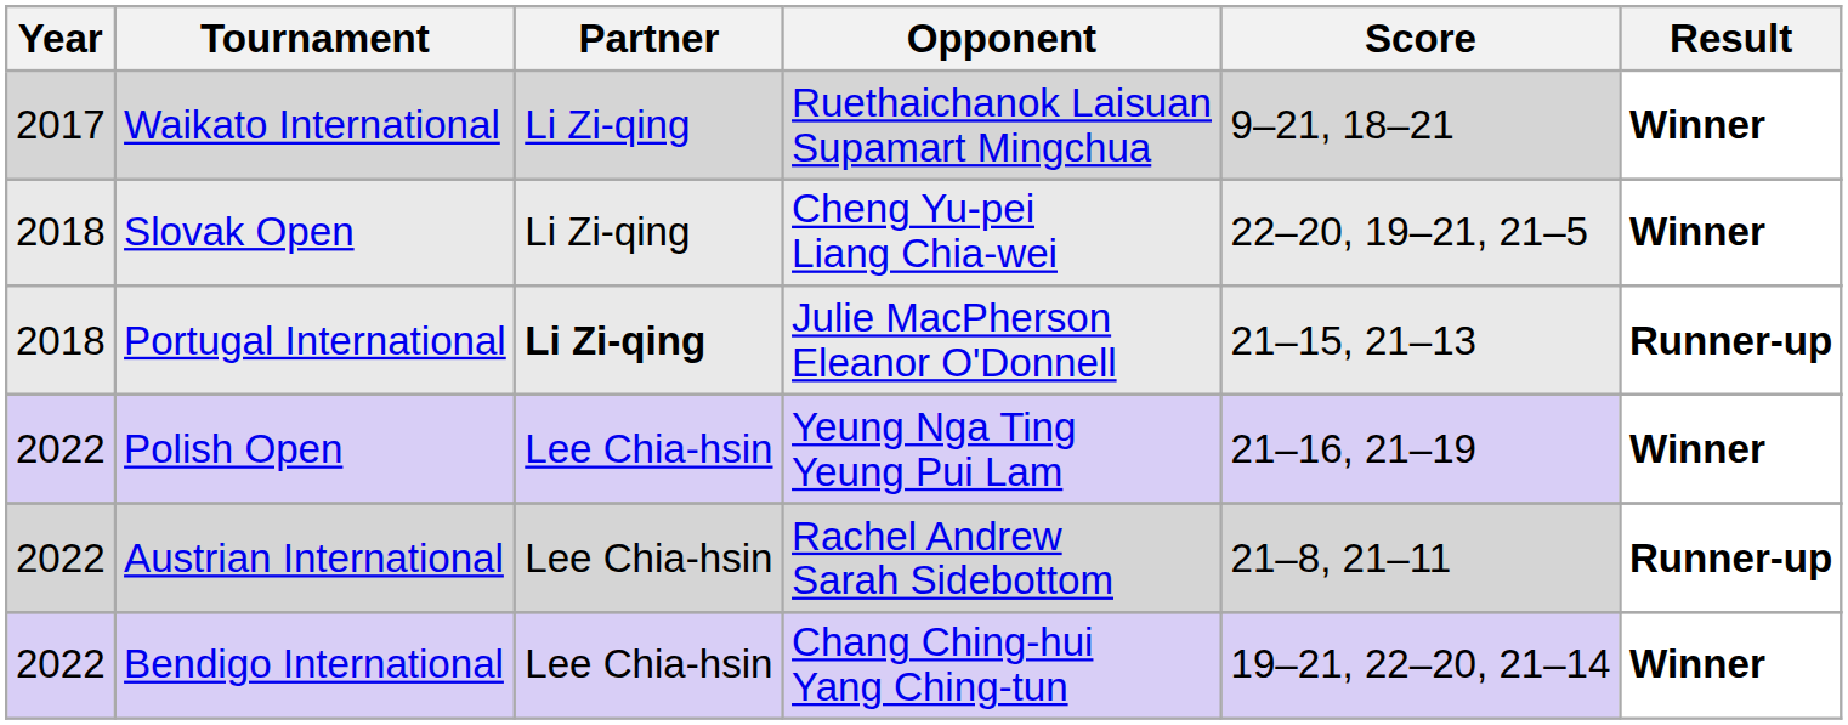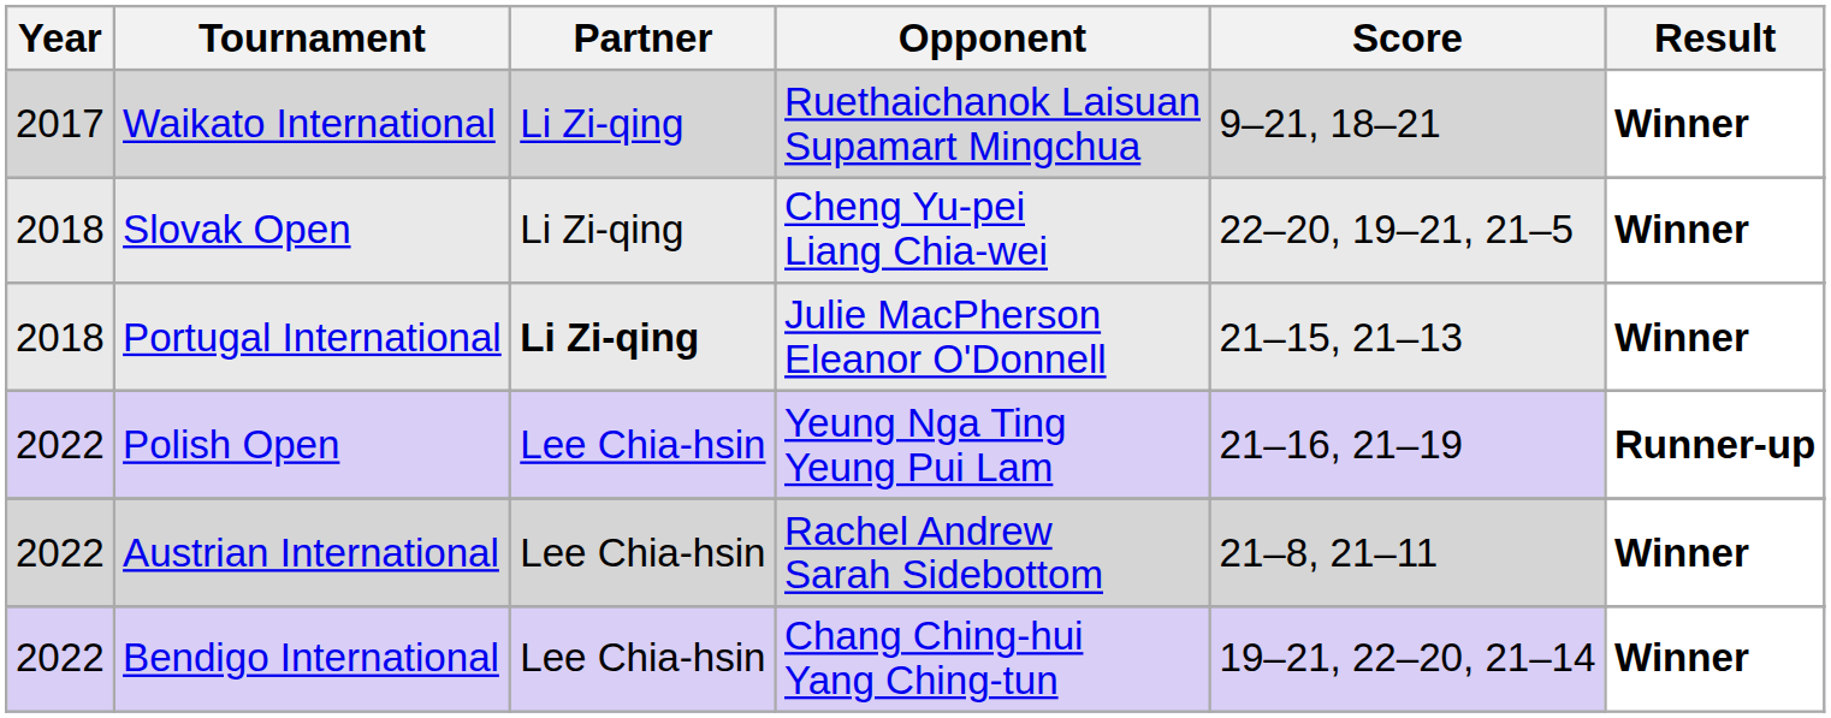Portugal International | Result: Runner-up -> Winner
Polish Open | Result: Winner -> Runner-up
Austrian International | Result: Runner-up -> Winner
